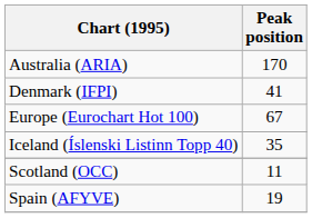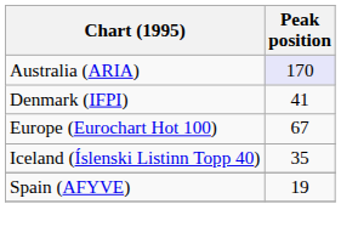Australia (ARIA) | Peak position: no background -> lavender background
- row: Scotland (OCC) | 11
